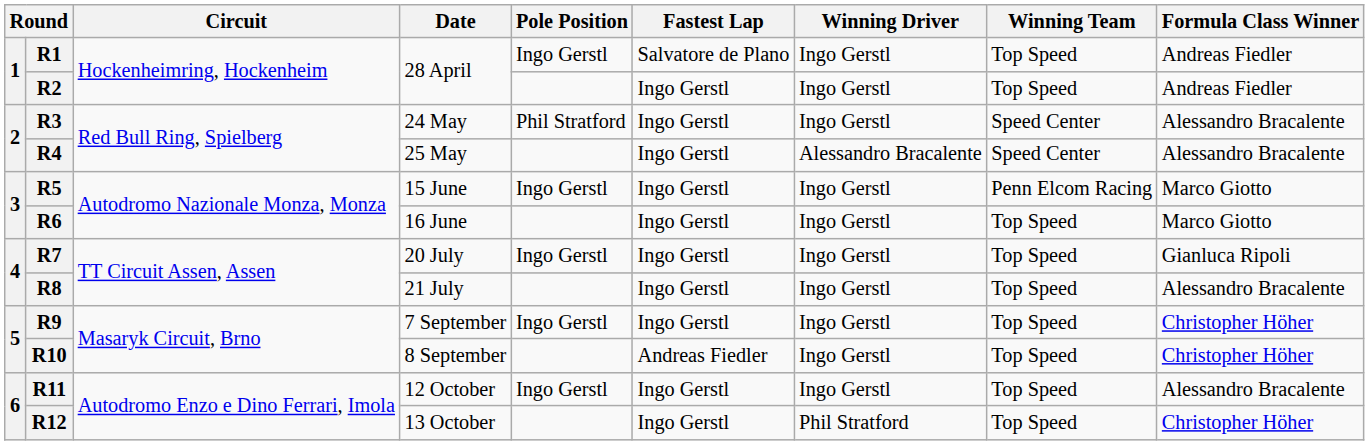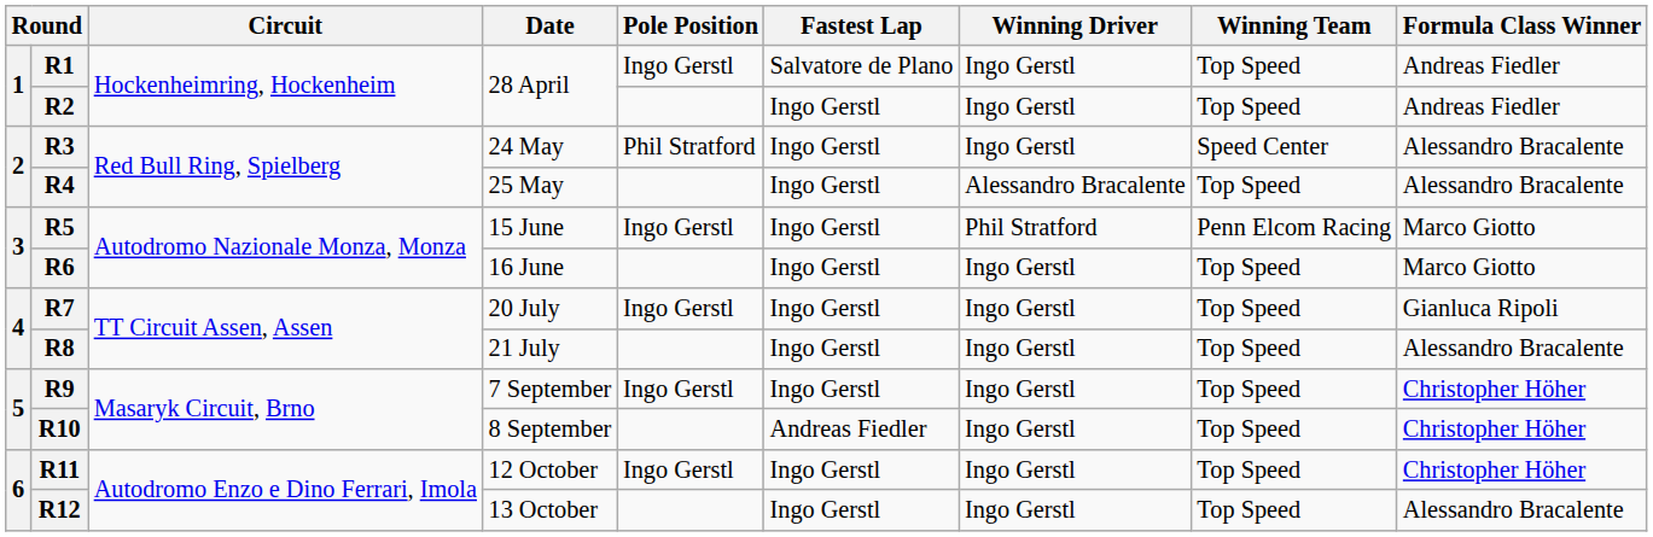R4 | Winning Team: Speed Center -> Top Speed
R5 | Winning Driver: Ingo Gerstl -> Phil Stratford
R11 | Formula Class Winner: Alessandro Bracalente -> Christopher Höher
R12 | Winning Driver: Phil Stratford -> Ingo Gerstl
R12 | Formula Class Winner: Christopher Höher -> Alessandro Bracalente
